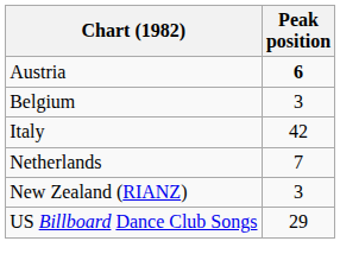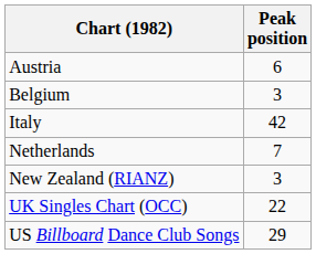Austria | Peak position: bold -> normal
+ row: UK Singles Chart (OCC) | 22
